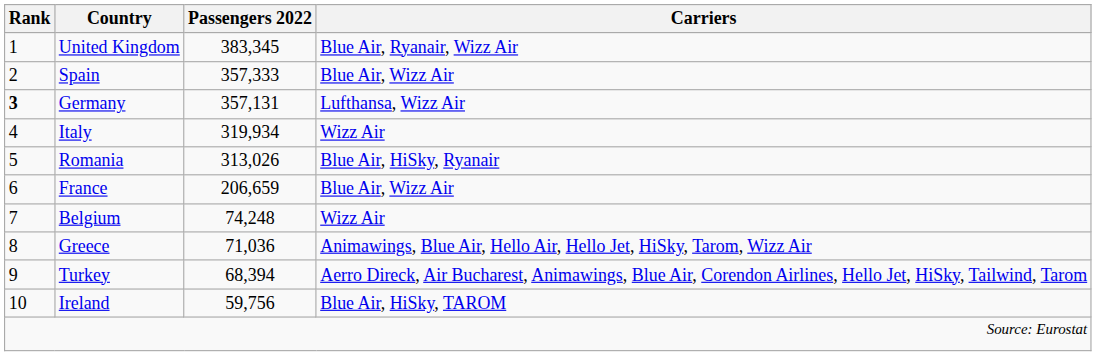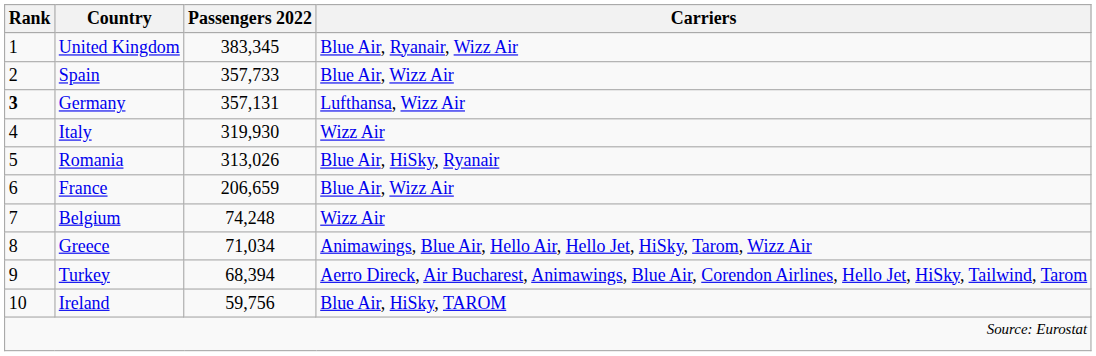Spain | Passengers 2022: 357,333 -> 357,733
Italy | Passengers 2022: 319,934 -> 319,930
Greece | Passengers 2022: 71,036 -> 71,034
